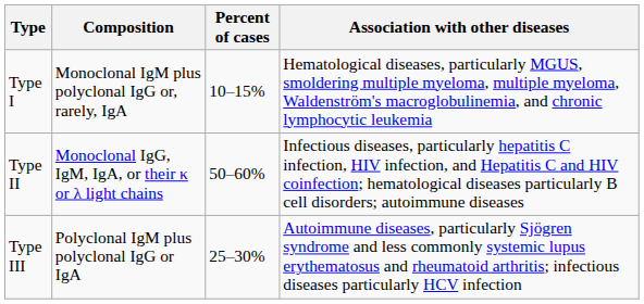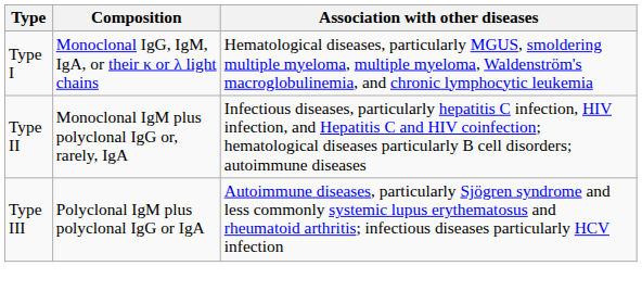- column: Percent of cases | 10–15% | 50–60% | 25–30%
Type I | Composition: Monoclonal IgM plus polyclonal IgG or, rarely, IgA -> Monoclonal IgG, IgM, IgA, or their κ or λ light chains
Type II | Composition: Monoclonal IgG, IgM, IgA, or their κ or λ light chains -> Monoclonal IgM plus polyclonal IgG or, rarely, IgA
